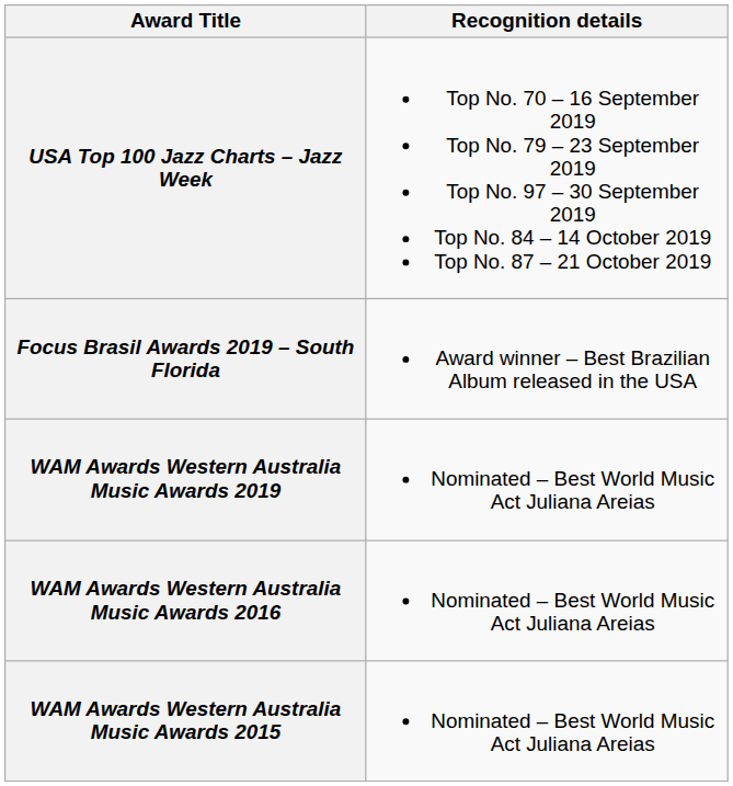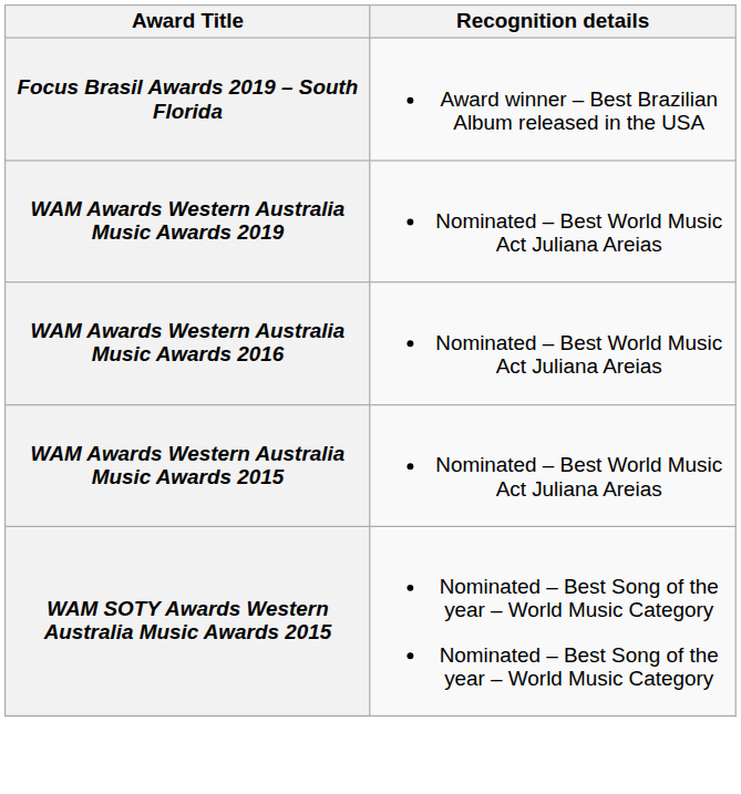- row: USA Top 100 Jazz Charts – Jazz Week | Top No. 70 – 16 September 2019 Top No. 79 – 23 September 2019 Top No. 97 – 30 September 2019 Top No. 84 – 14 October 2019 Top No. 87 – 21 October 2019
+ row: WAM SOTY Awards Western Australia Music Awards 2015 | Nominated – Best Song of the year – World Music Category Nominated – Best Song of the year – World Music Category
